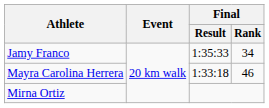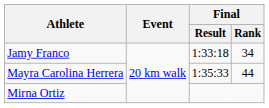Jamy Franco | Final / Result: 1:35:33 -> 1:33:18
Mayra Carolina Herrera | Final / Result: 1:33:18 -> 1:35:33
Mayra Carolina Herrera | Final / Rank: 46 -> 44
